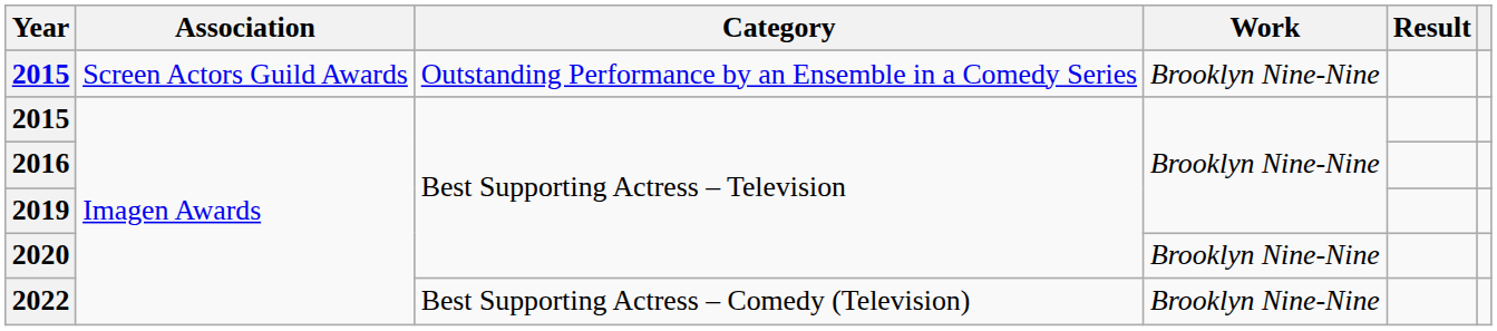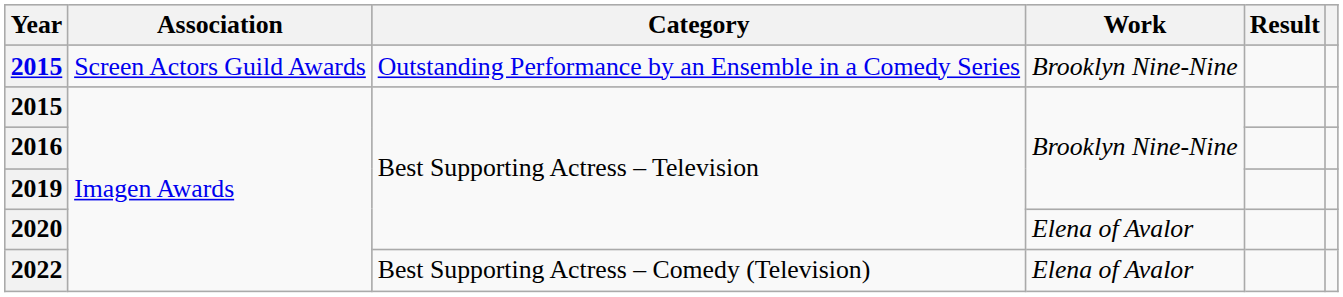2020 | Work: Brooklyn Nine-Nine -> Elena of Avalor
2022 | Work: Brooklyn Nine-Nine -> Elena of Avalor
